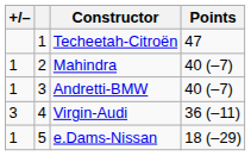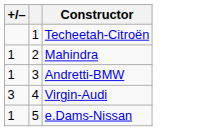- column: Points | 47 | 40 (–7) | 40 (–7) | 36 (–11) | 18 (–29)
